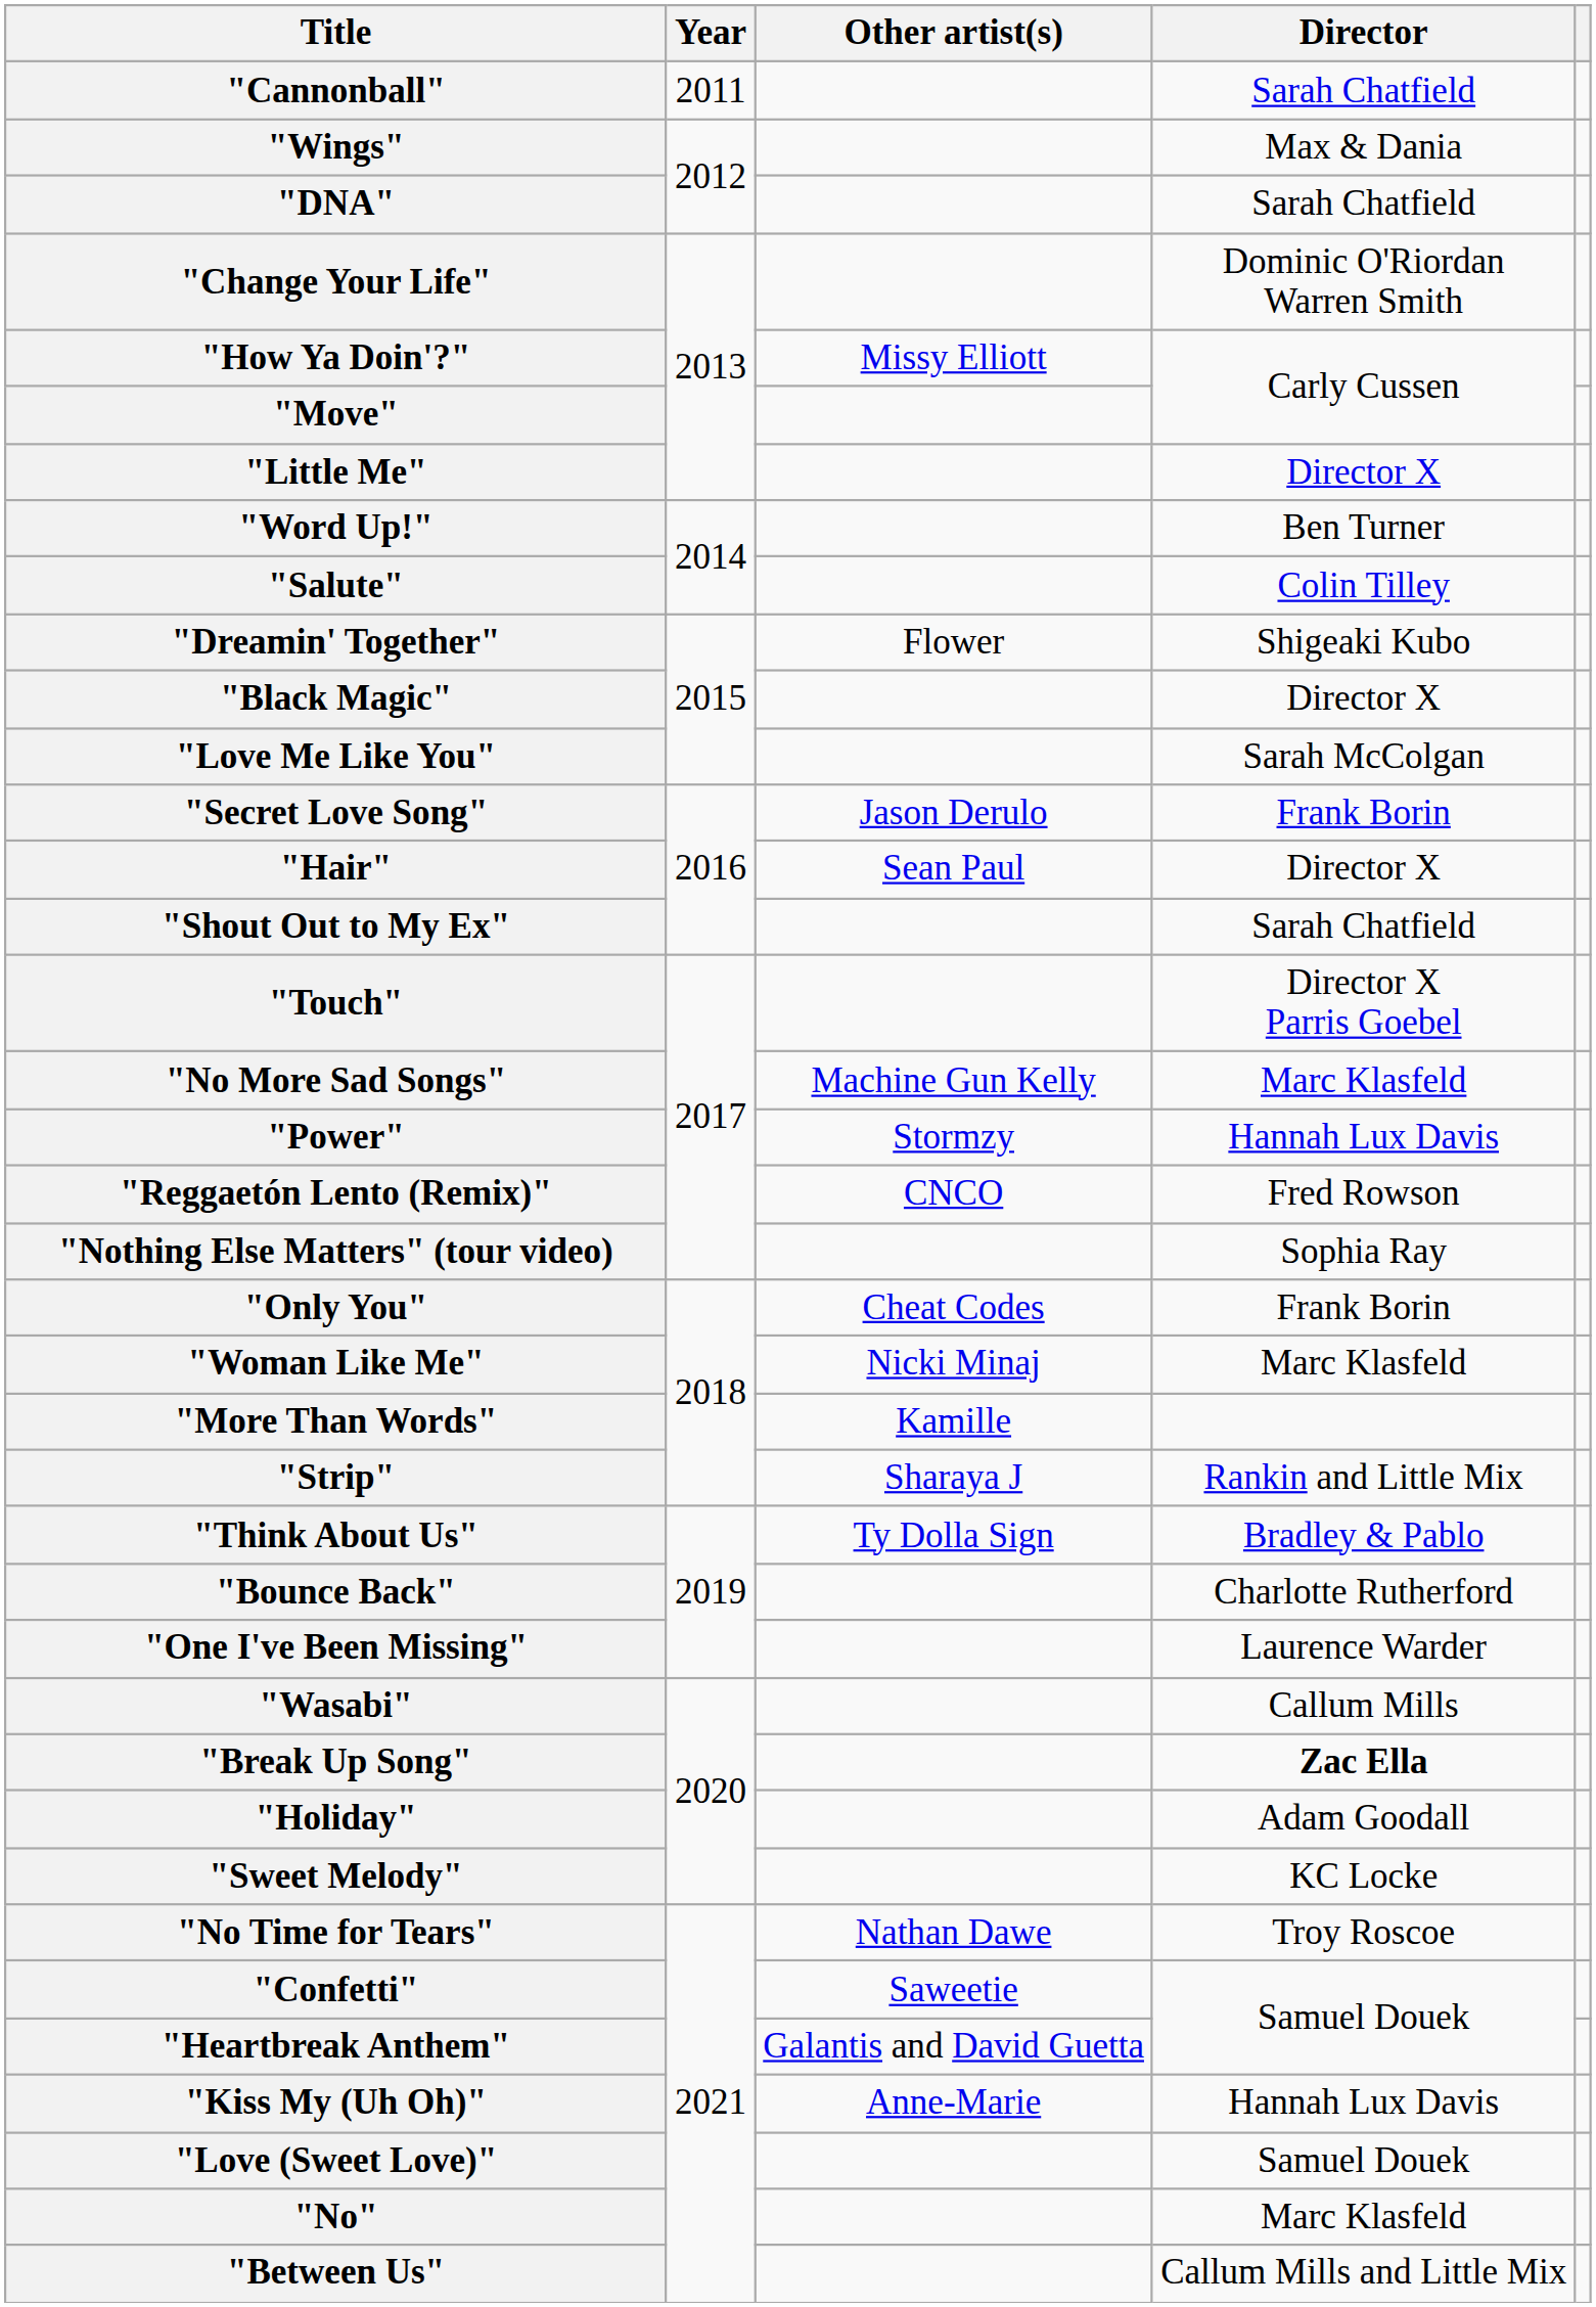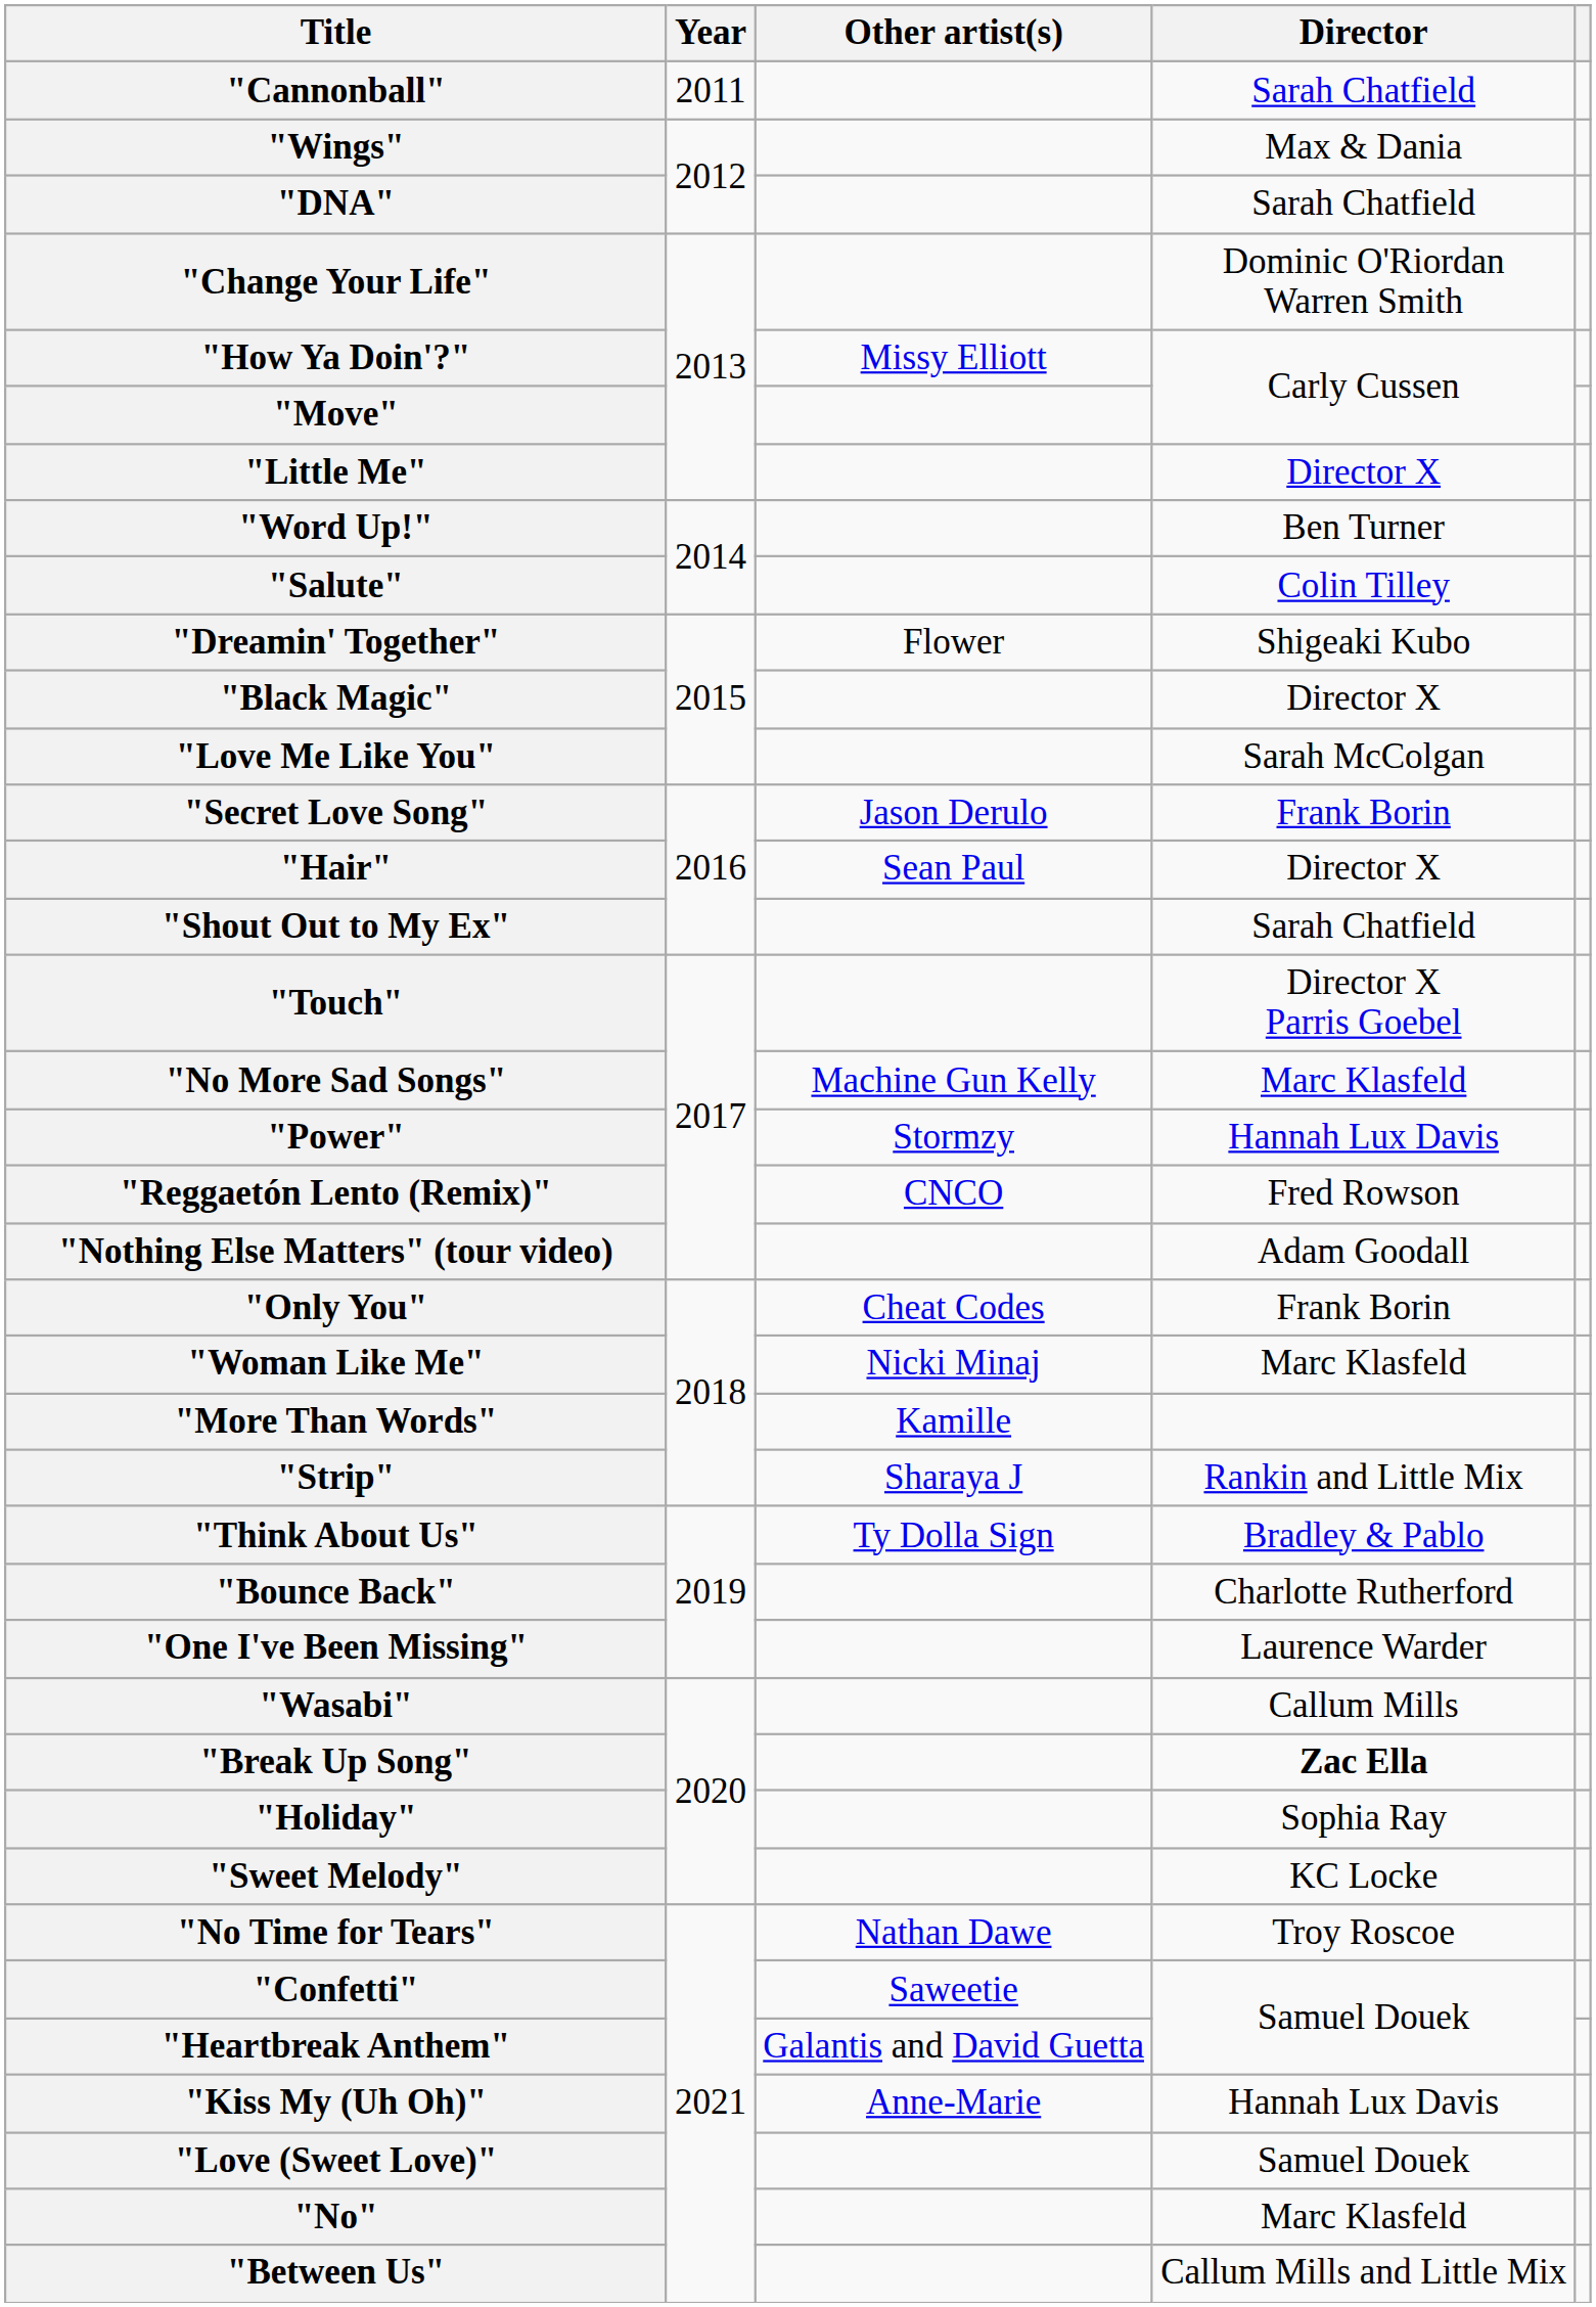"Nothing Else Matters" (tour video) | Director: Sophia Ray -> Adam Goodall
"Holiday" | Director: Adam Goodall -> Sophia Ray
